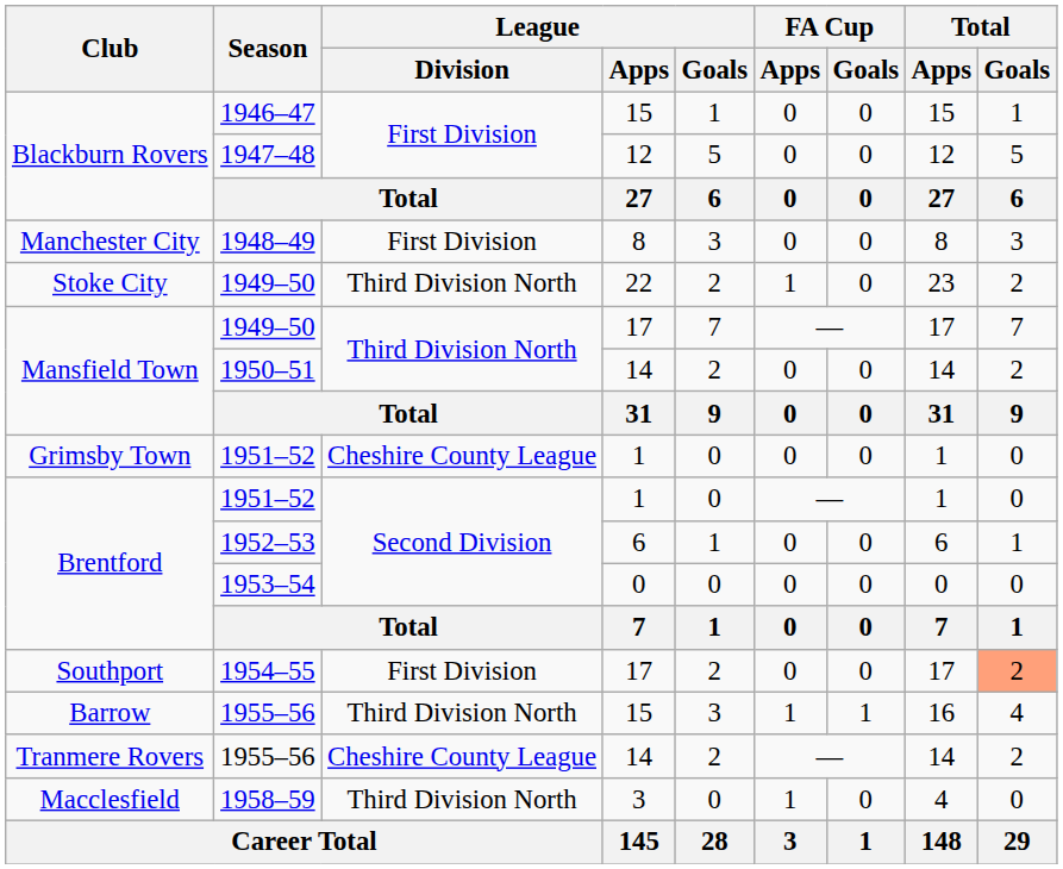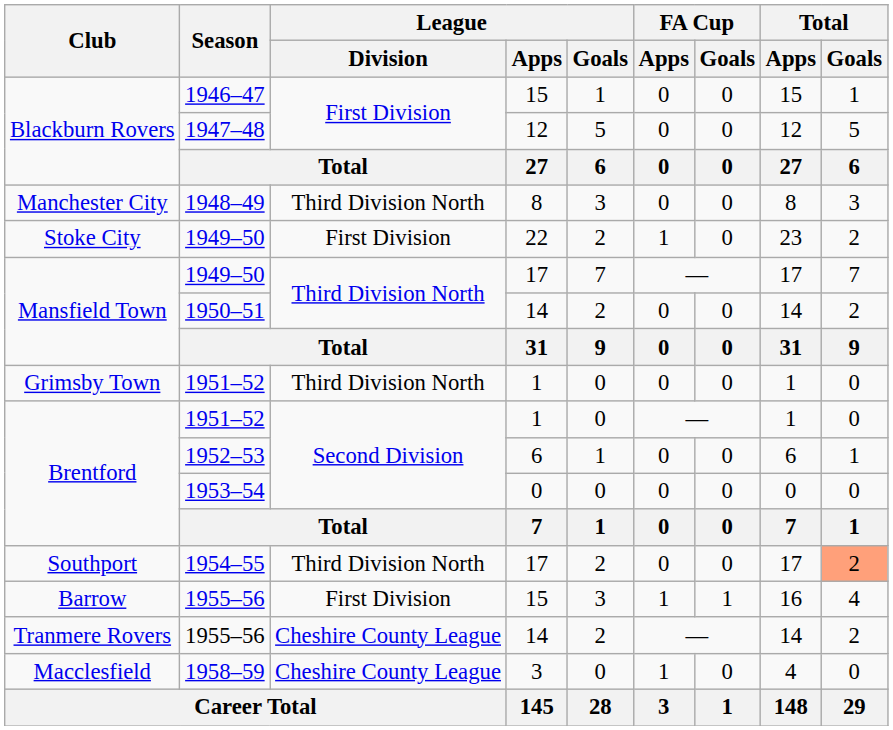1948–49 | League / Division: First Division -> Third Division North
Stoke City / 1949–50 | League / Division: Third Division North -> First Division
Grimsby Town / 1951–52 | League / Division: Cheshire County League -> Third Division North
1954–55 | League / Division: First Division -> Third Division North
Barrow / 1955–56 | League / Division: Third Division North -> First Division
1958–59 | League / Division: Third Division North -> Cheshire County League
